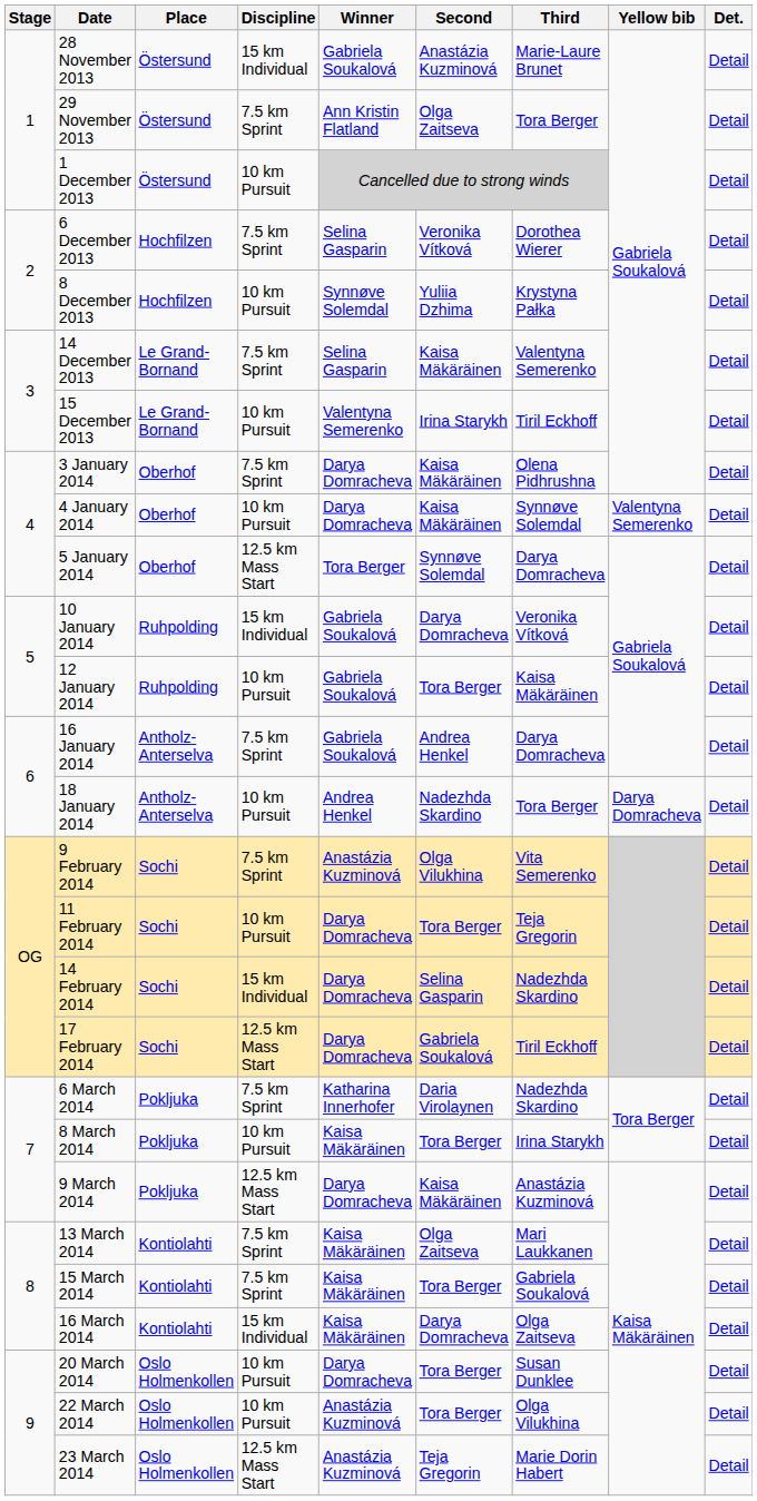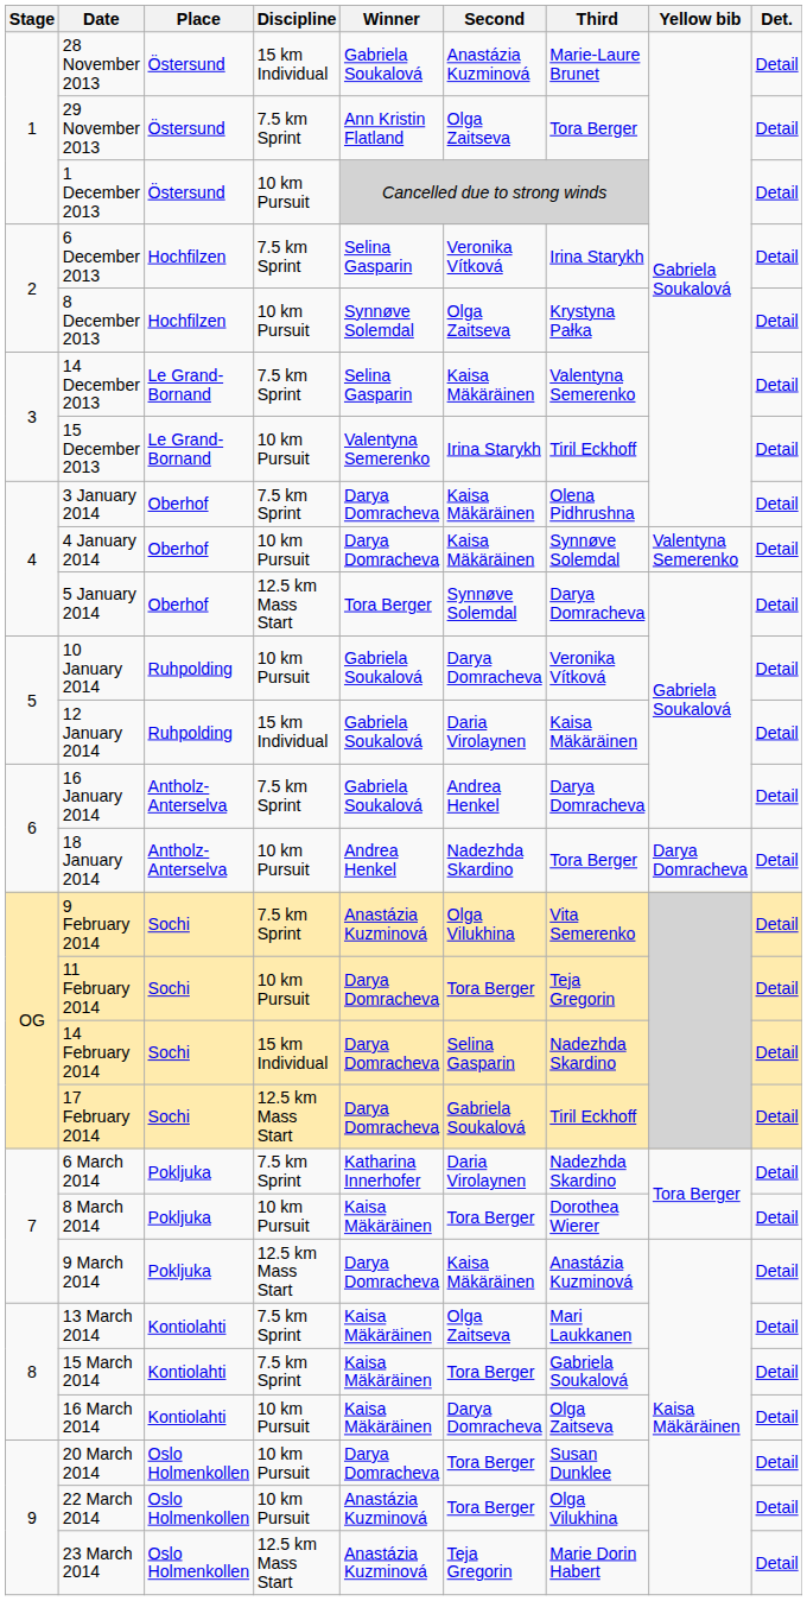6 December 2013 | Third: Dorothea Wierer -> Irina Starykh
8 December 2013 | Second: Yuliia Dzhima -> Olga Zaitseva
10 January 2014 | Discipline: 15 km Individual -> 10 km Pursuit
12 January 2014 | Discipline: 10 km Pursuit -> 15 km Individual
12 January 2014 | Second: Tora Berger -> Daria Virolaynen
8 March 2014 | Third: Irina Starykh -> Dorothea Wierer
16 March 2014 | Discipline: 15 km Individual -> 10 km Pursuit
